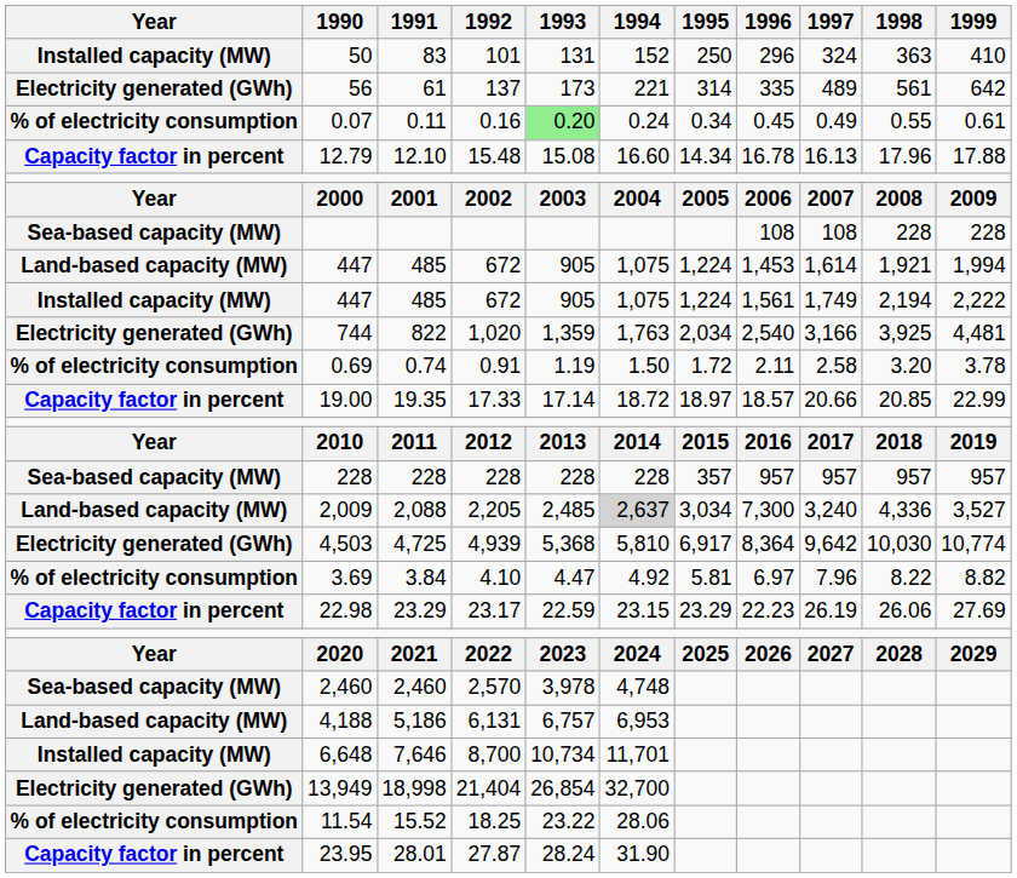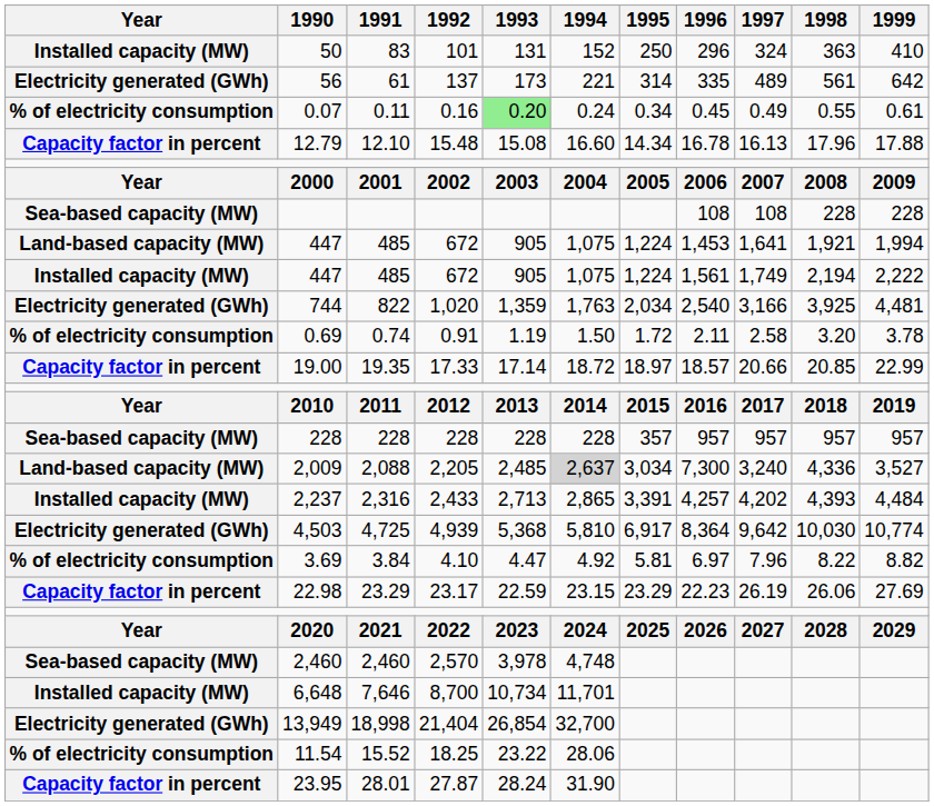Land-based capacity (MW) / 447 | 1997: 1,614 -> 1,641
+ row: Installed capacity (MW) | 2,237 | 2,316 | 2,433 | 2,713 | 2,865 | 3,391 | 4,257 | 4,202 | 4,393 | 4,484
- row: Land-based capacity (MW) | 4,188 | 5,186 | 6,131 | 6,757 | 6,953
